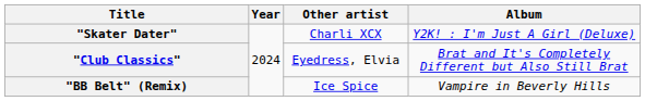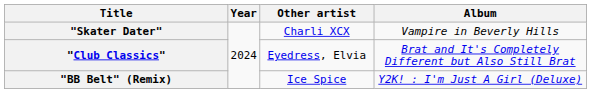"Skater Dater" | Album: Y2K! : I'm Just A Girl (Deluxe) -> Vampire in Beverly Hills
"BB Belt" (Remix) | Album: Vampire in Beverly Hills -> Y2K! : I'm Just A Girl (Deluxe)
